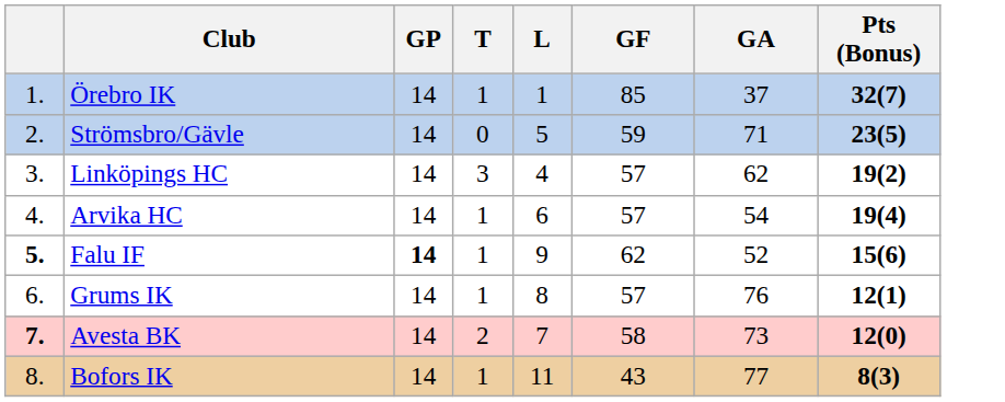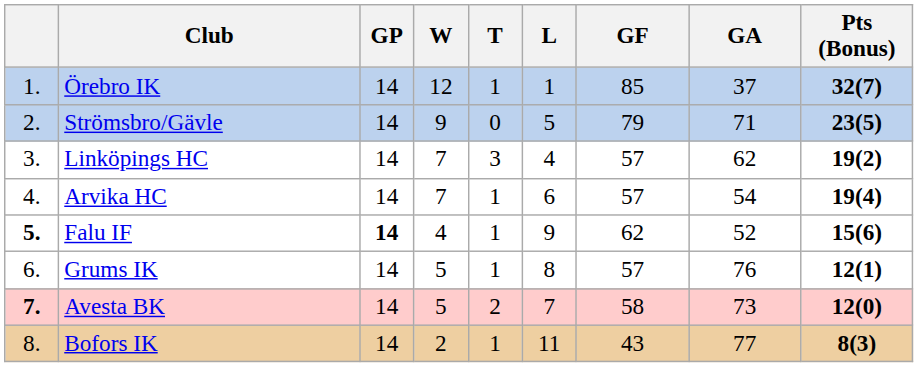+ column: W | 12 | 9 | 7 | 7 | 4 | 5 | 5 | 2
Strömsbro/Gävle | GF: 59 -> 79
